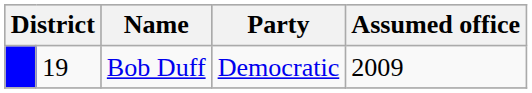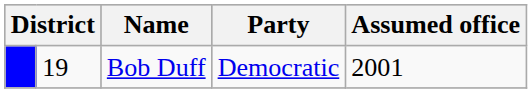Bob Duff | Assumed office: 2009 -> 2001
